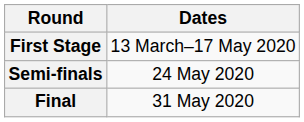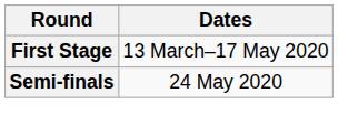- row: Final | 31 May 2020
